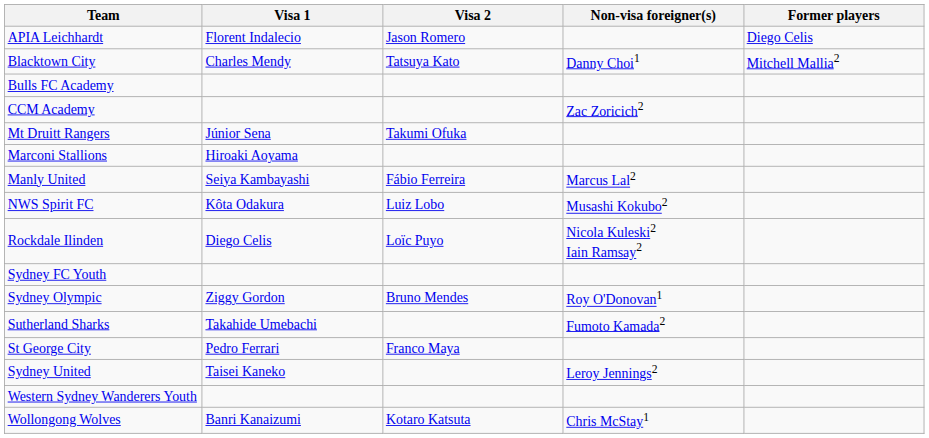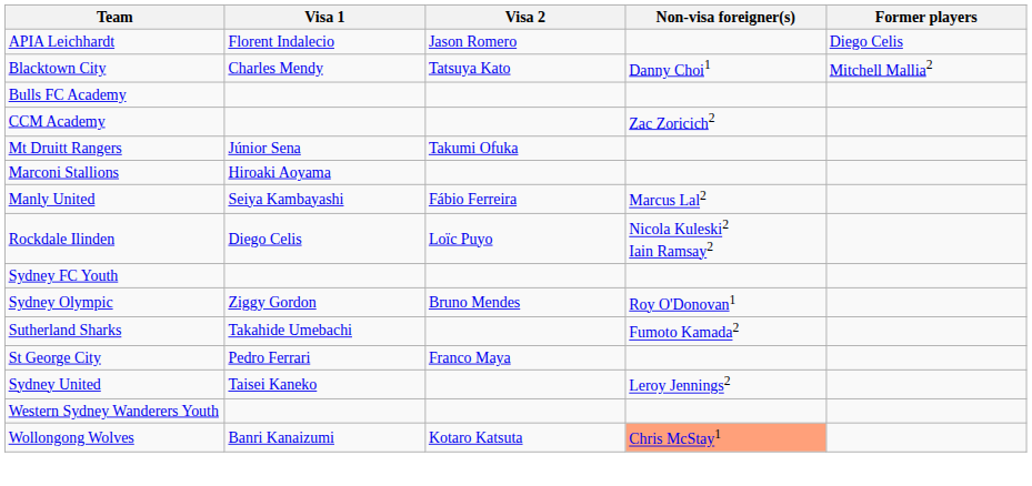- row: NWS Spirit FC | Kôta Odakura | Luiz Lobo | Musashi Kokubo2
Wollongong Wolves | Non-visa foreigner(s): no background -> lightsalmon background
